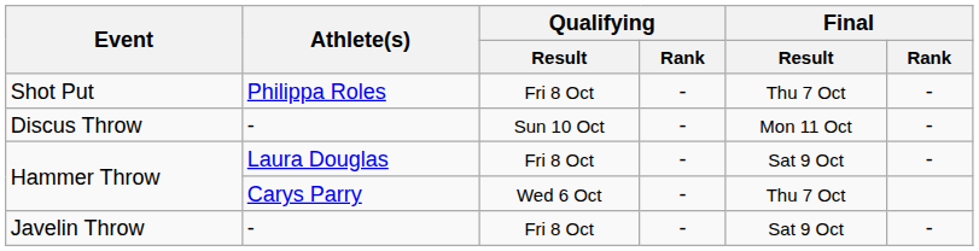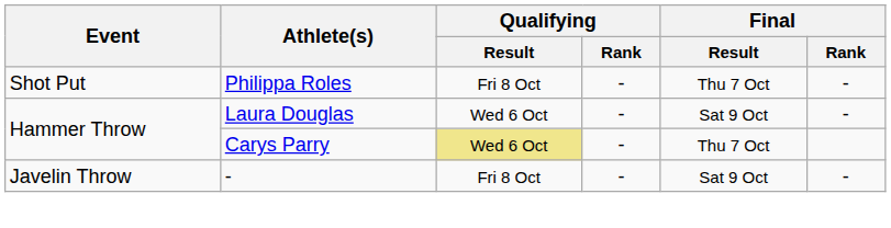- row: Discus Throw | - | Sun 10 Oct | - | Mon 11 Oct | -
Hammer Throw / Laura Douglas | Qualifying / Result: Fri 8 Oct -> Wed 6 Oct
Hammer Throw / Carys Parry | Qualifying / Result: no background -> khaki background
